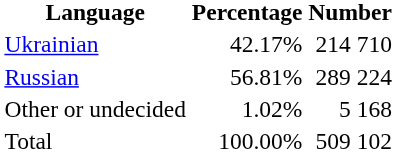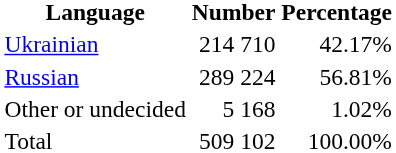columns swapped: Number <-> Percentage
